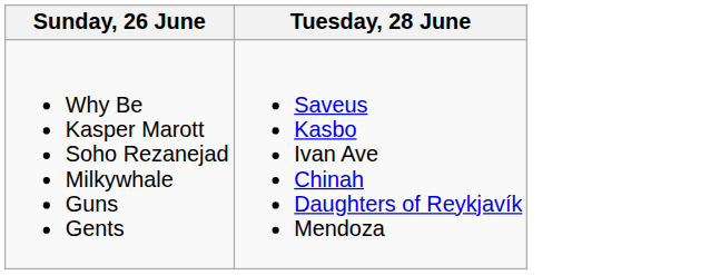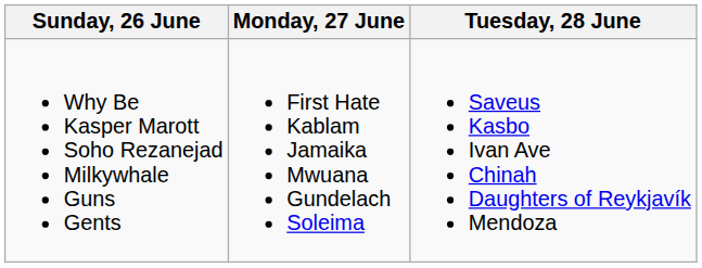+ column: Monday, 27 June | First Hate Kablam Jamaika Mwuana Gundelach Soleima
